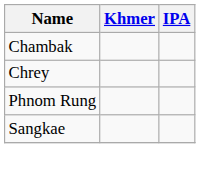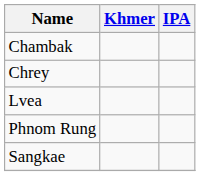+ row: Lvea
